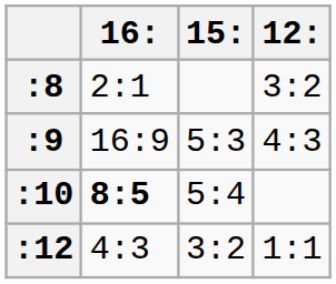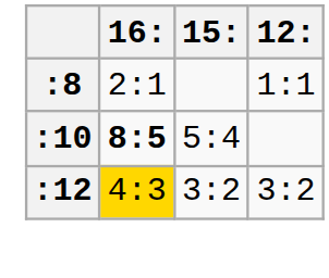:8 | 12:: 3:2 -> 1:1
- row: :9 | 16:9 | 5:3 | 4:3
:12 | 16:: no background -> gold background
:12 | 12:: 1:1 -> 3:2
